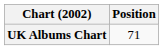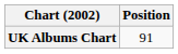UK Albums Chart | Position: 71 -> 91
